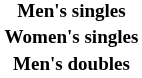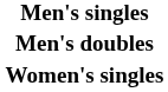rows swapped: Women's singles <-> Men's doubles
